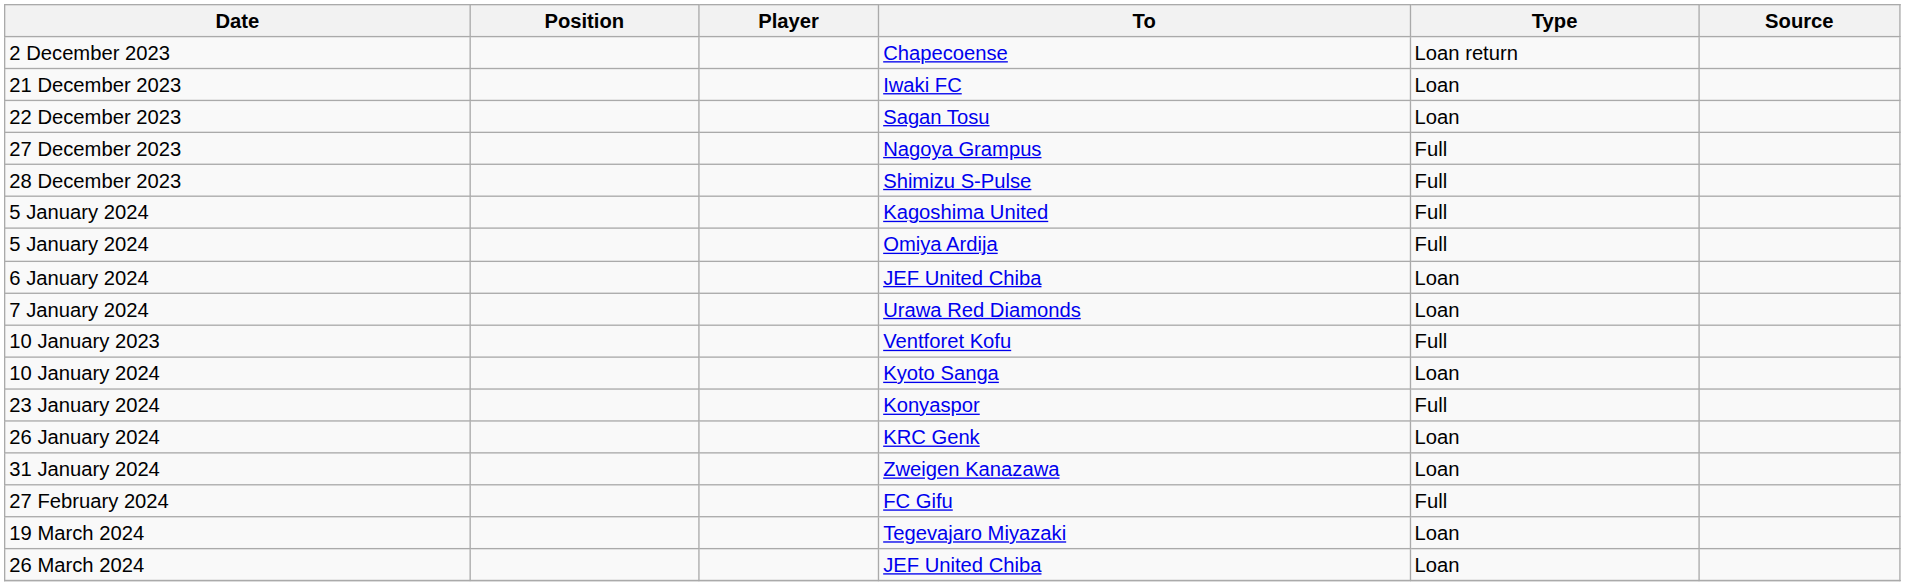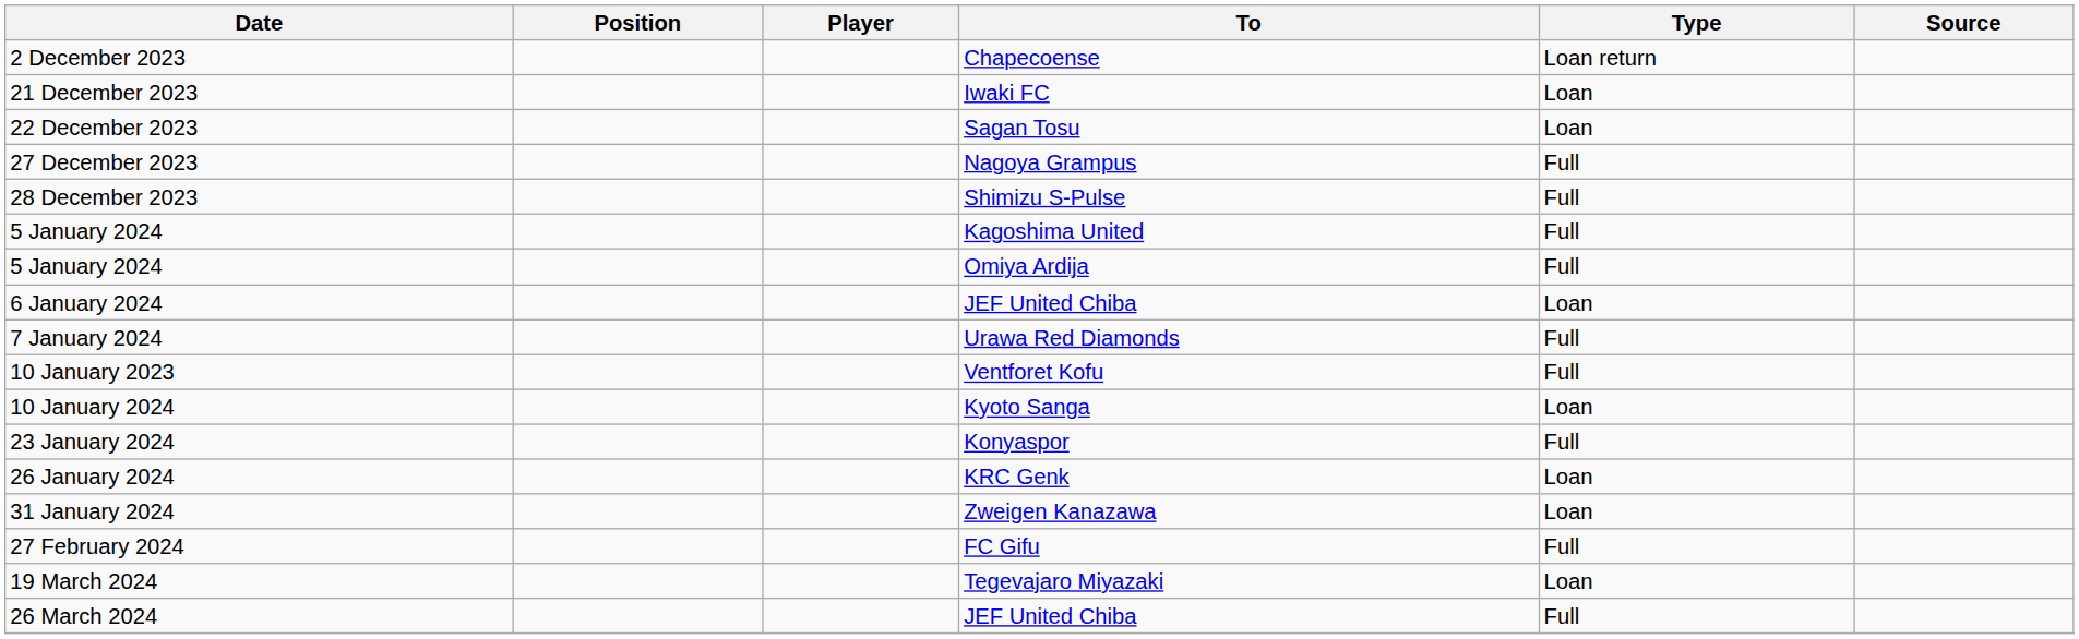7 January 2024 | Type: Loan -> Full
26 March 2024 | Type: Loan -> Full
